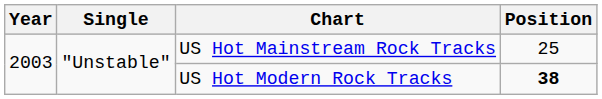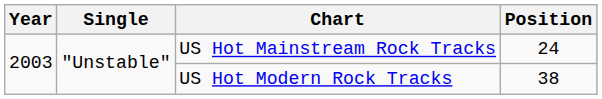US Hot Mainstream Rock Tracks | Position: 25 -> 24
US Hot Modern Rock Tracks | Position: bold -> normal
